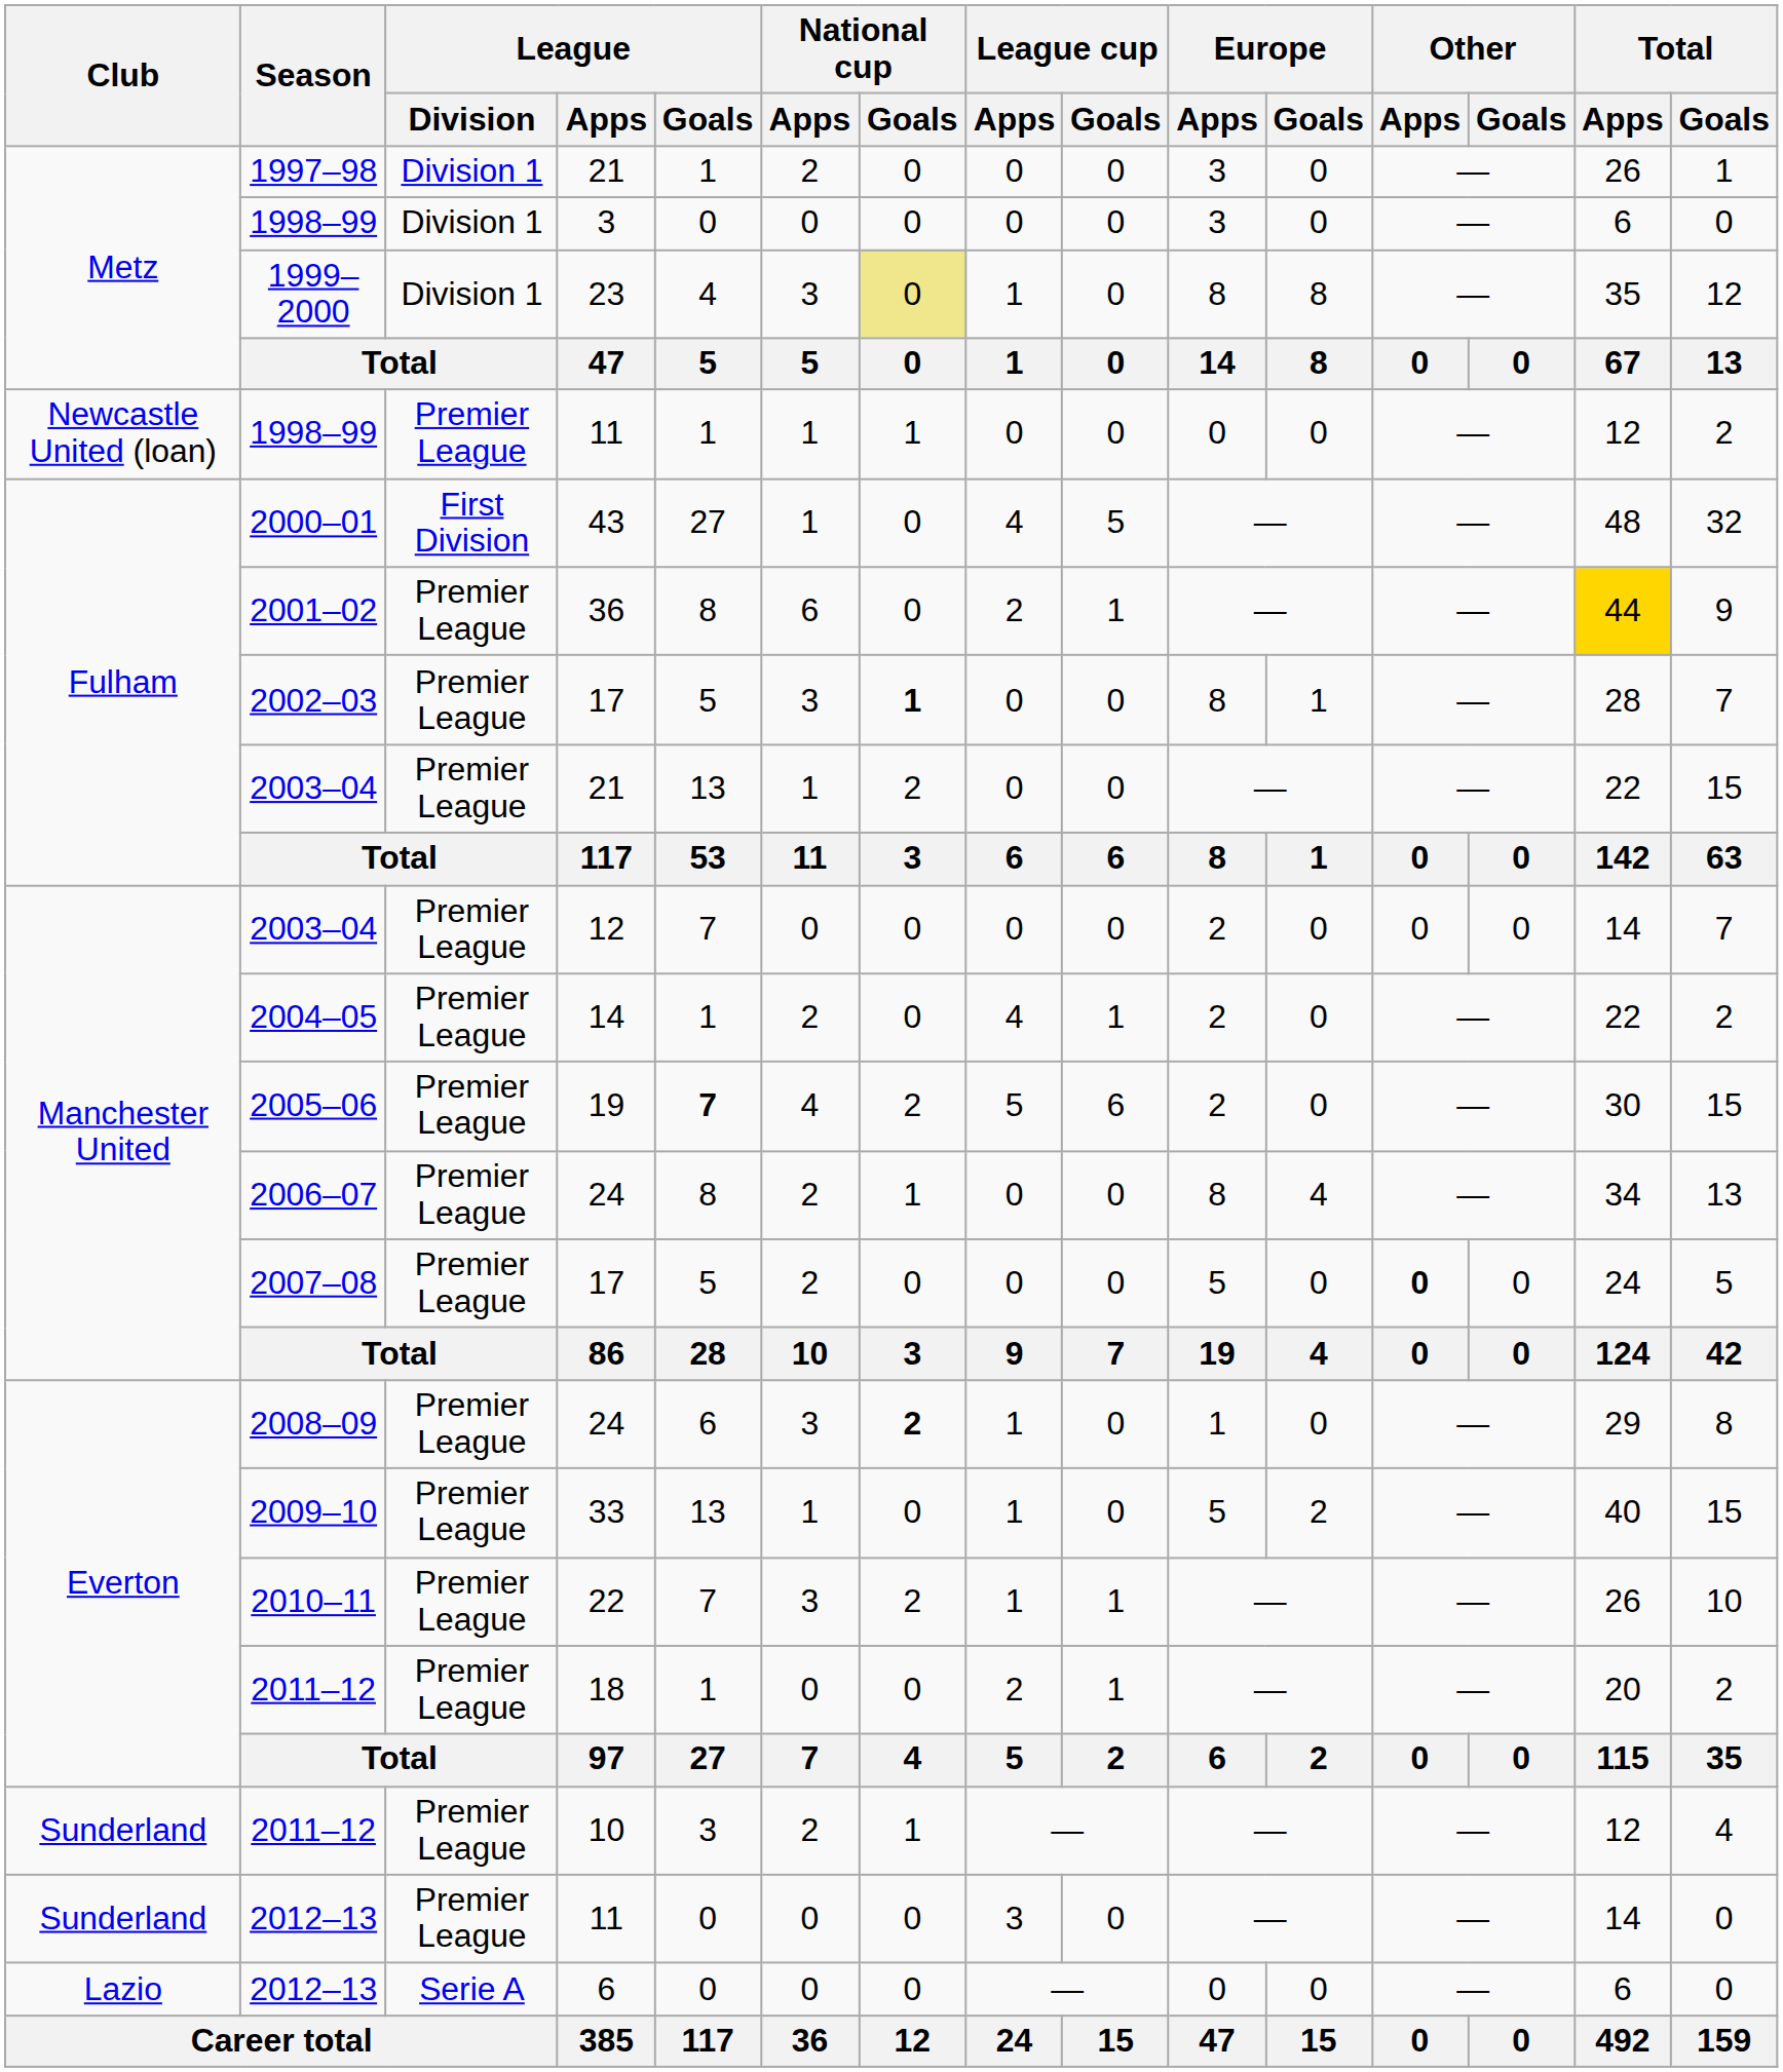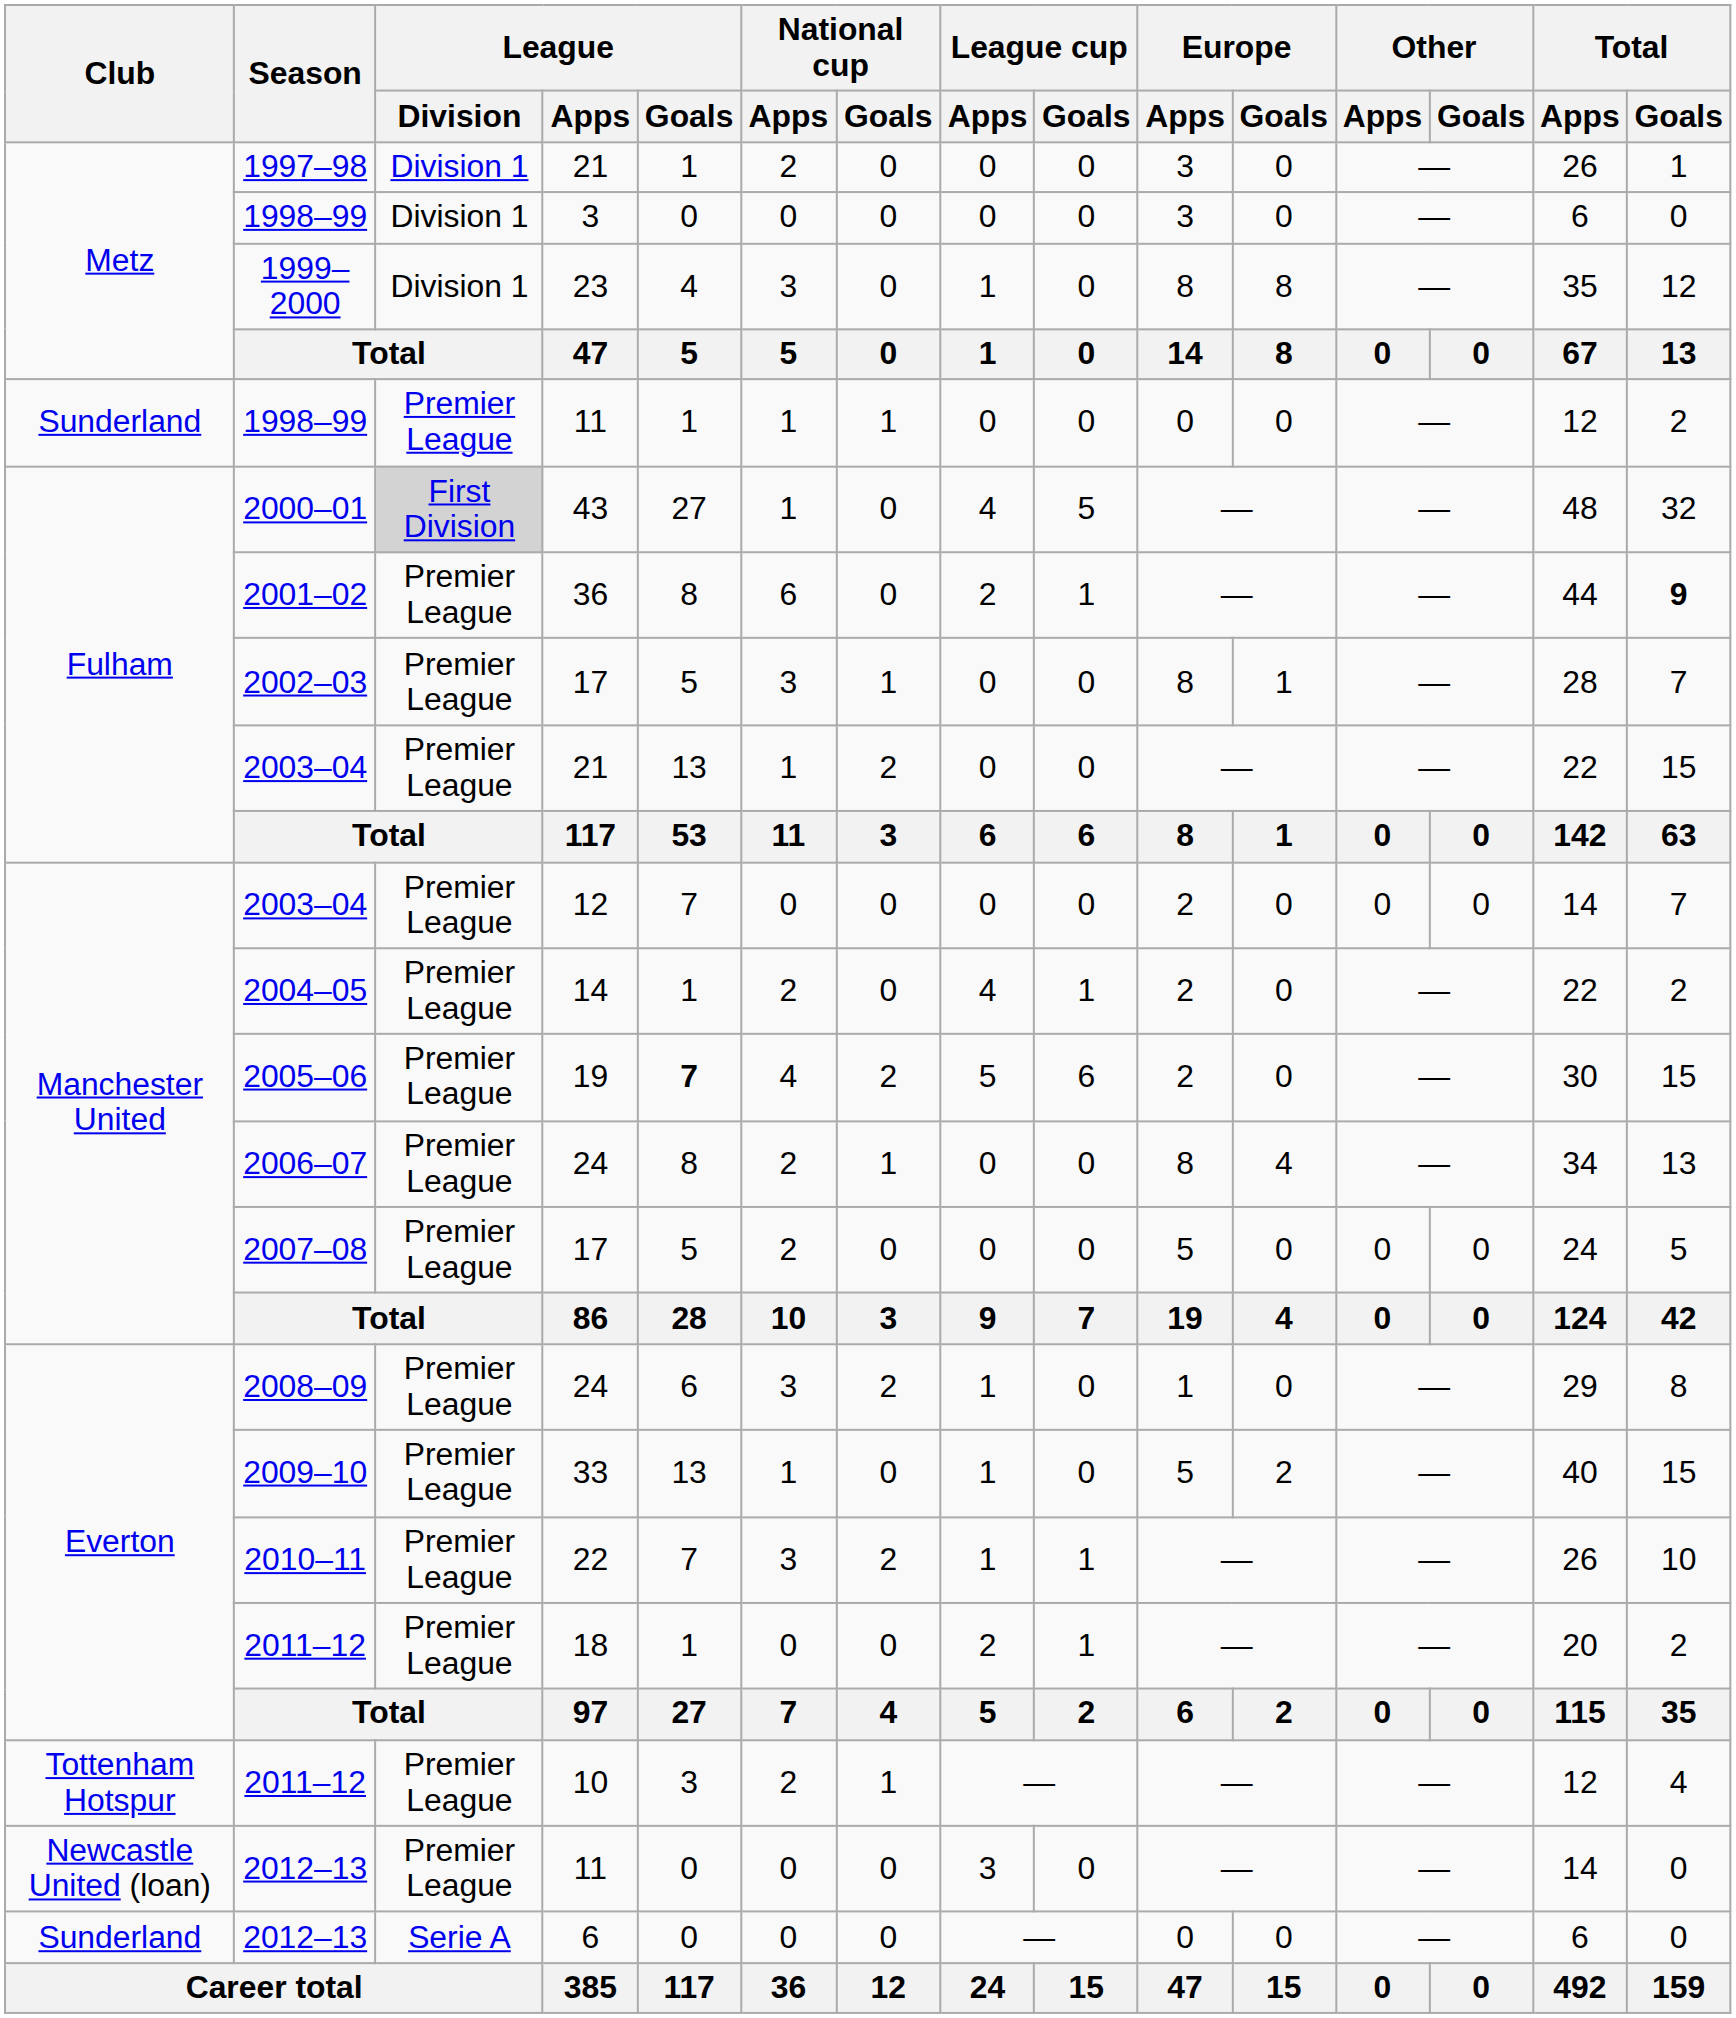1999–2000 | National cup / Goals: khaki background -> no background
1998–99 / 11 | Club: Newcastle United (loan) -> Sunderland
2000–01 | League / Division: no background -> lightgrey background
2001–02 | Total / Apps: gold background -> no background
2001–02 | Total / Goals: normal -> bold
2002–03 | National cup / Goals: bold -> normal
2007–08 | Other / Apps: bold -> normal
2008–09 | National cup / Goals: bold -> normal
2011–12 / 10 | Club: Sunderland -> Tottenham Hotspur
2012–13 / 11 | Club: Sunderland -> Newcastle United (loan)
2012–13 / 6 | Club: Lazio -> Sunderland
